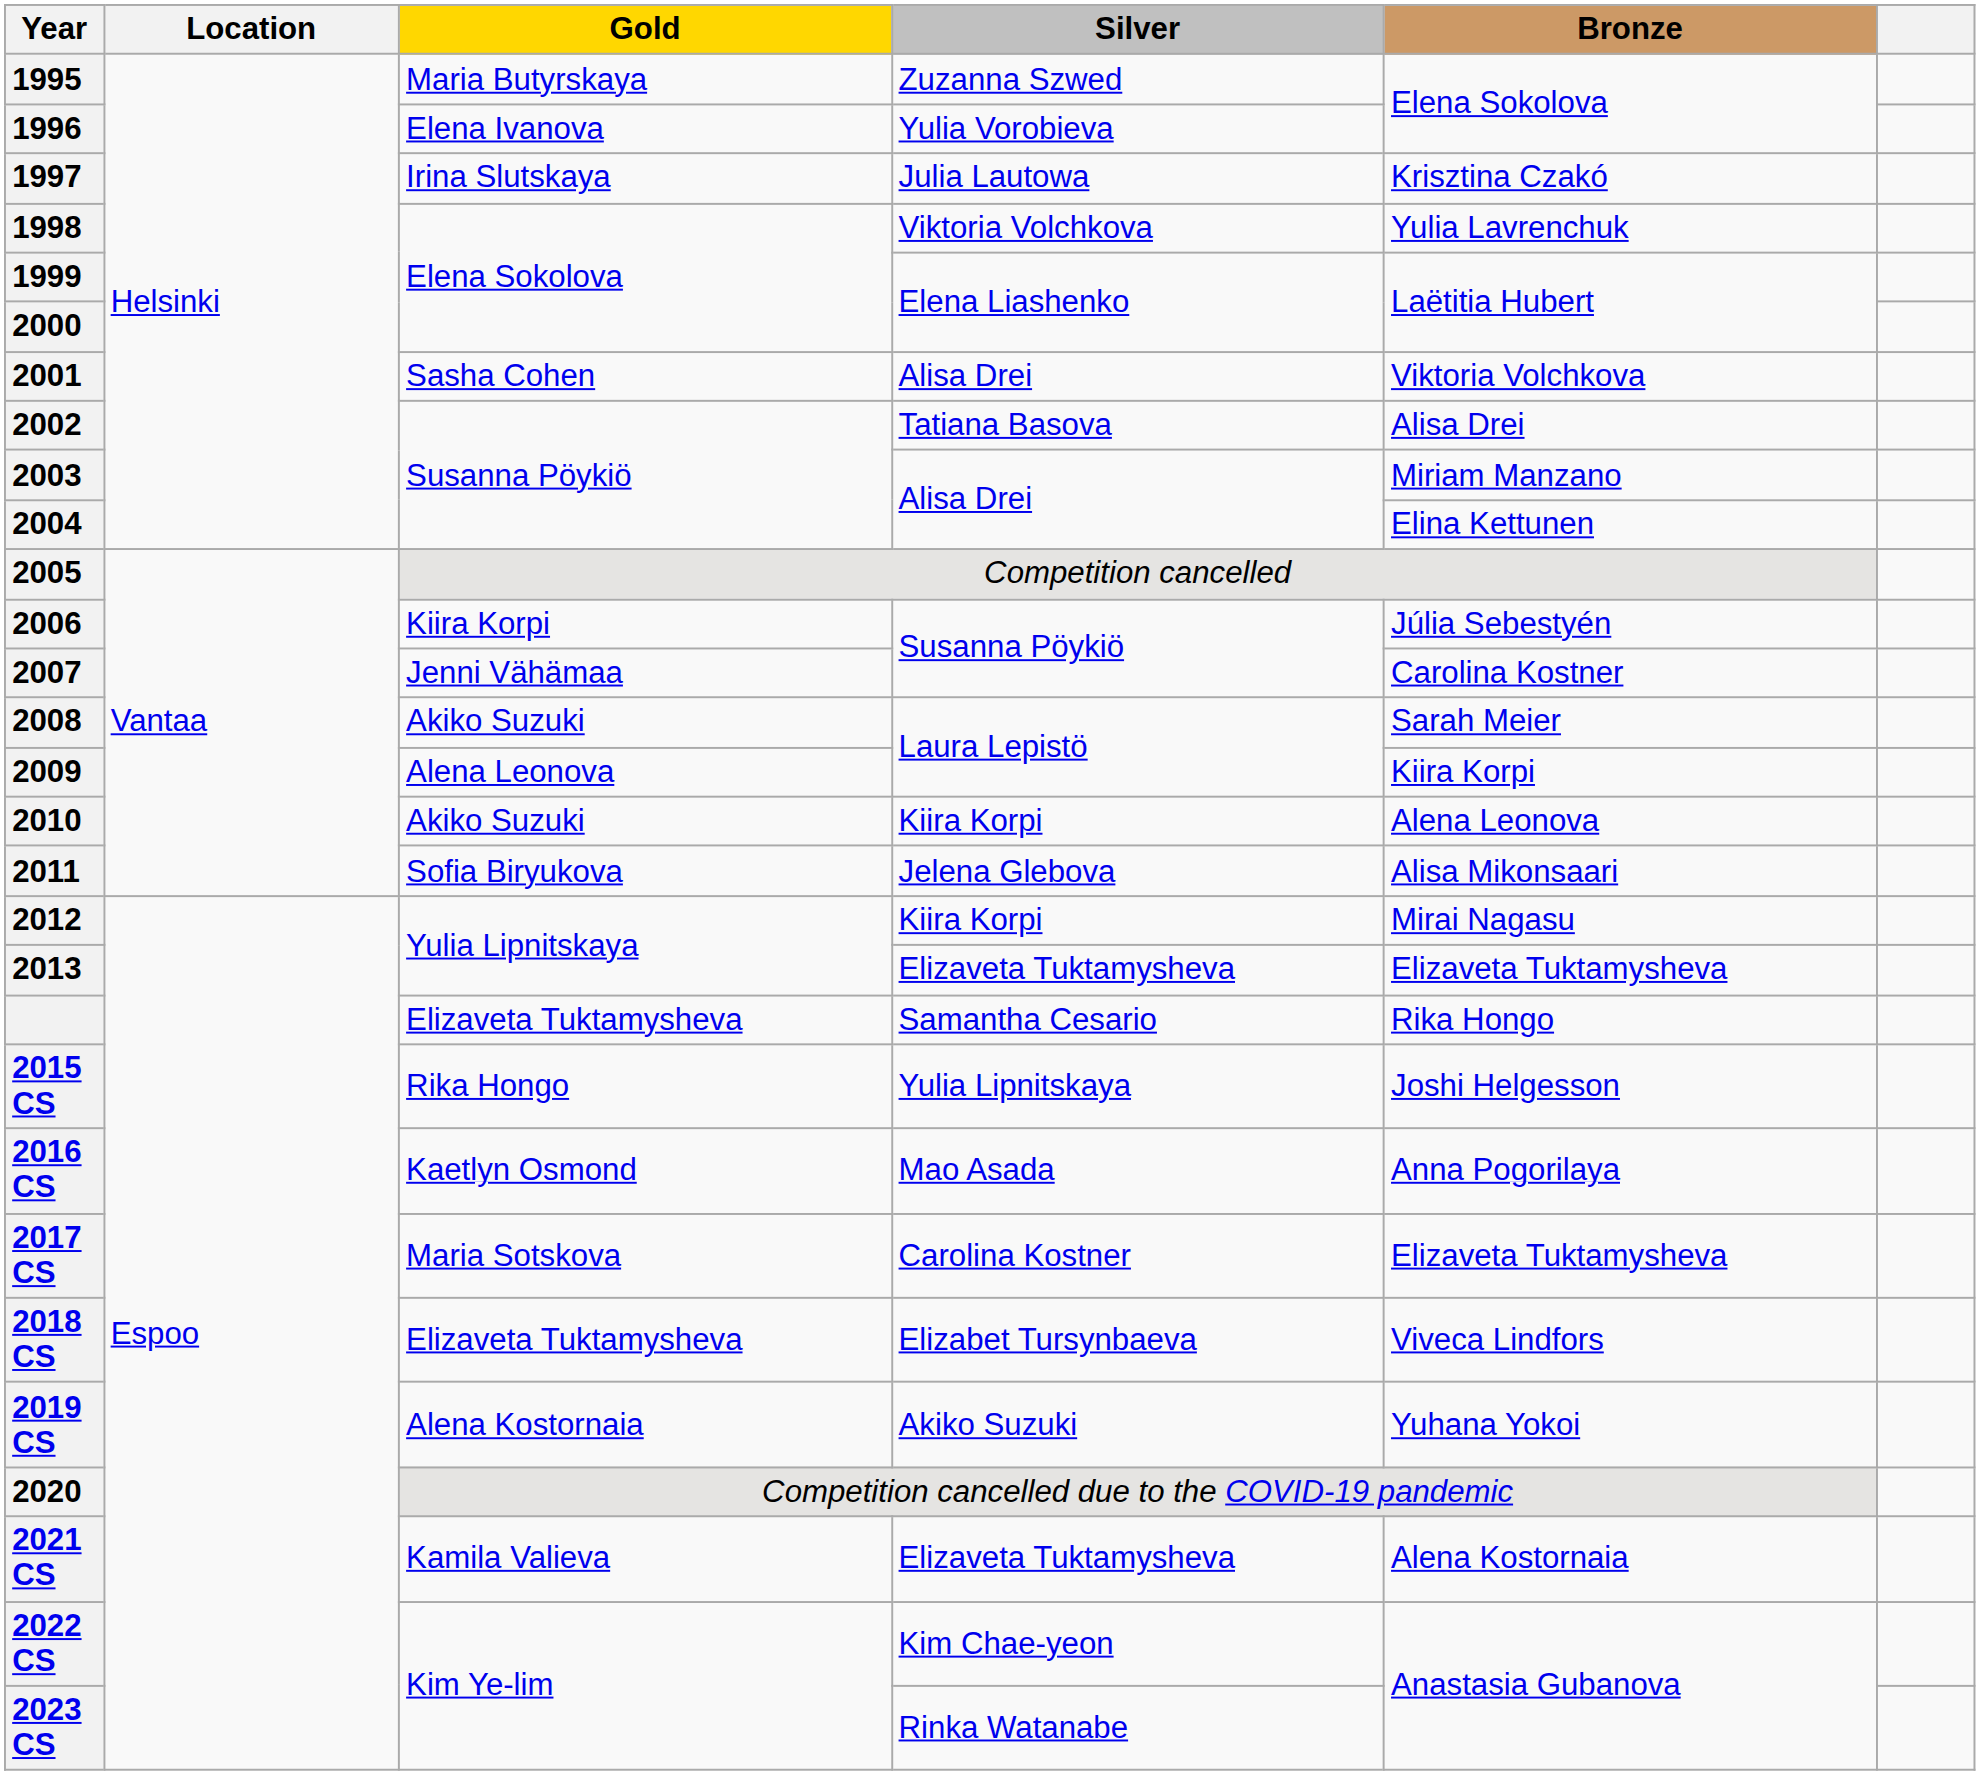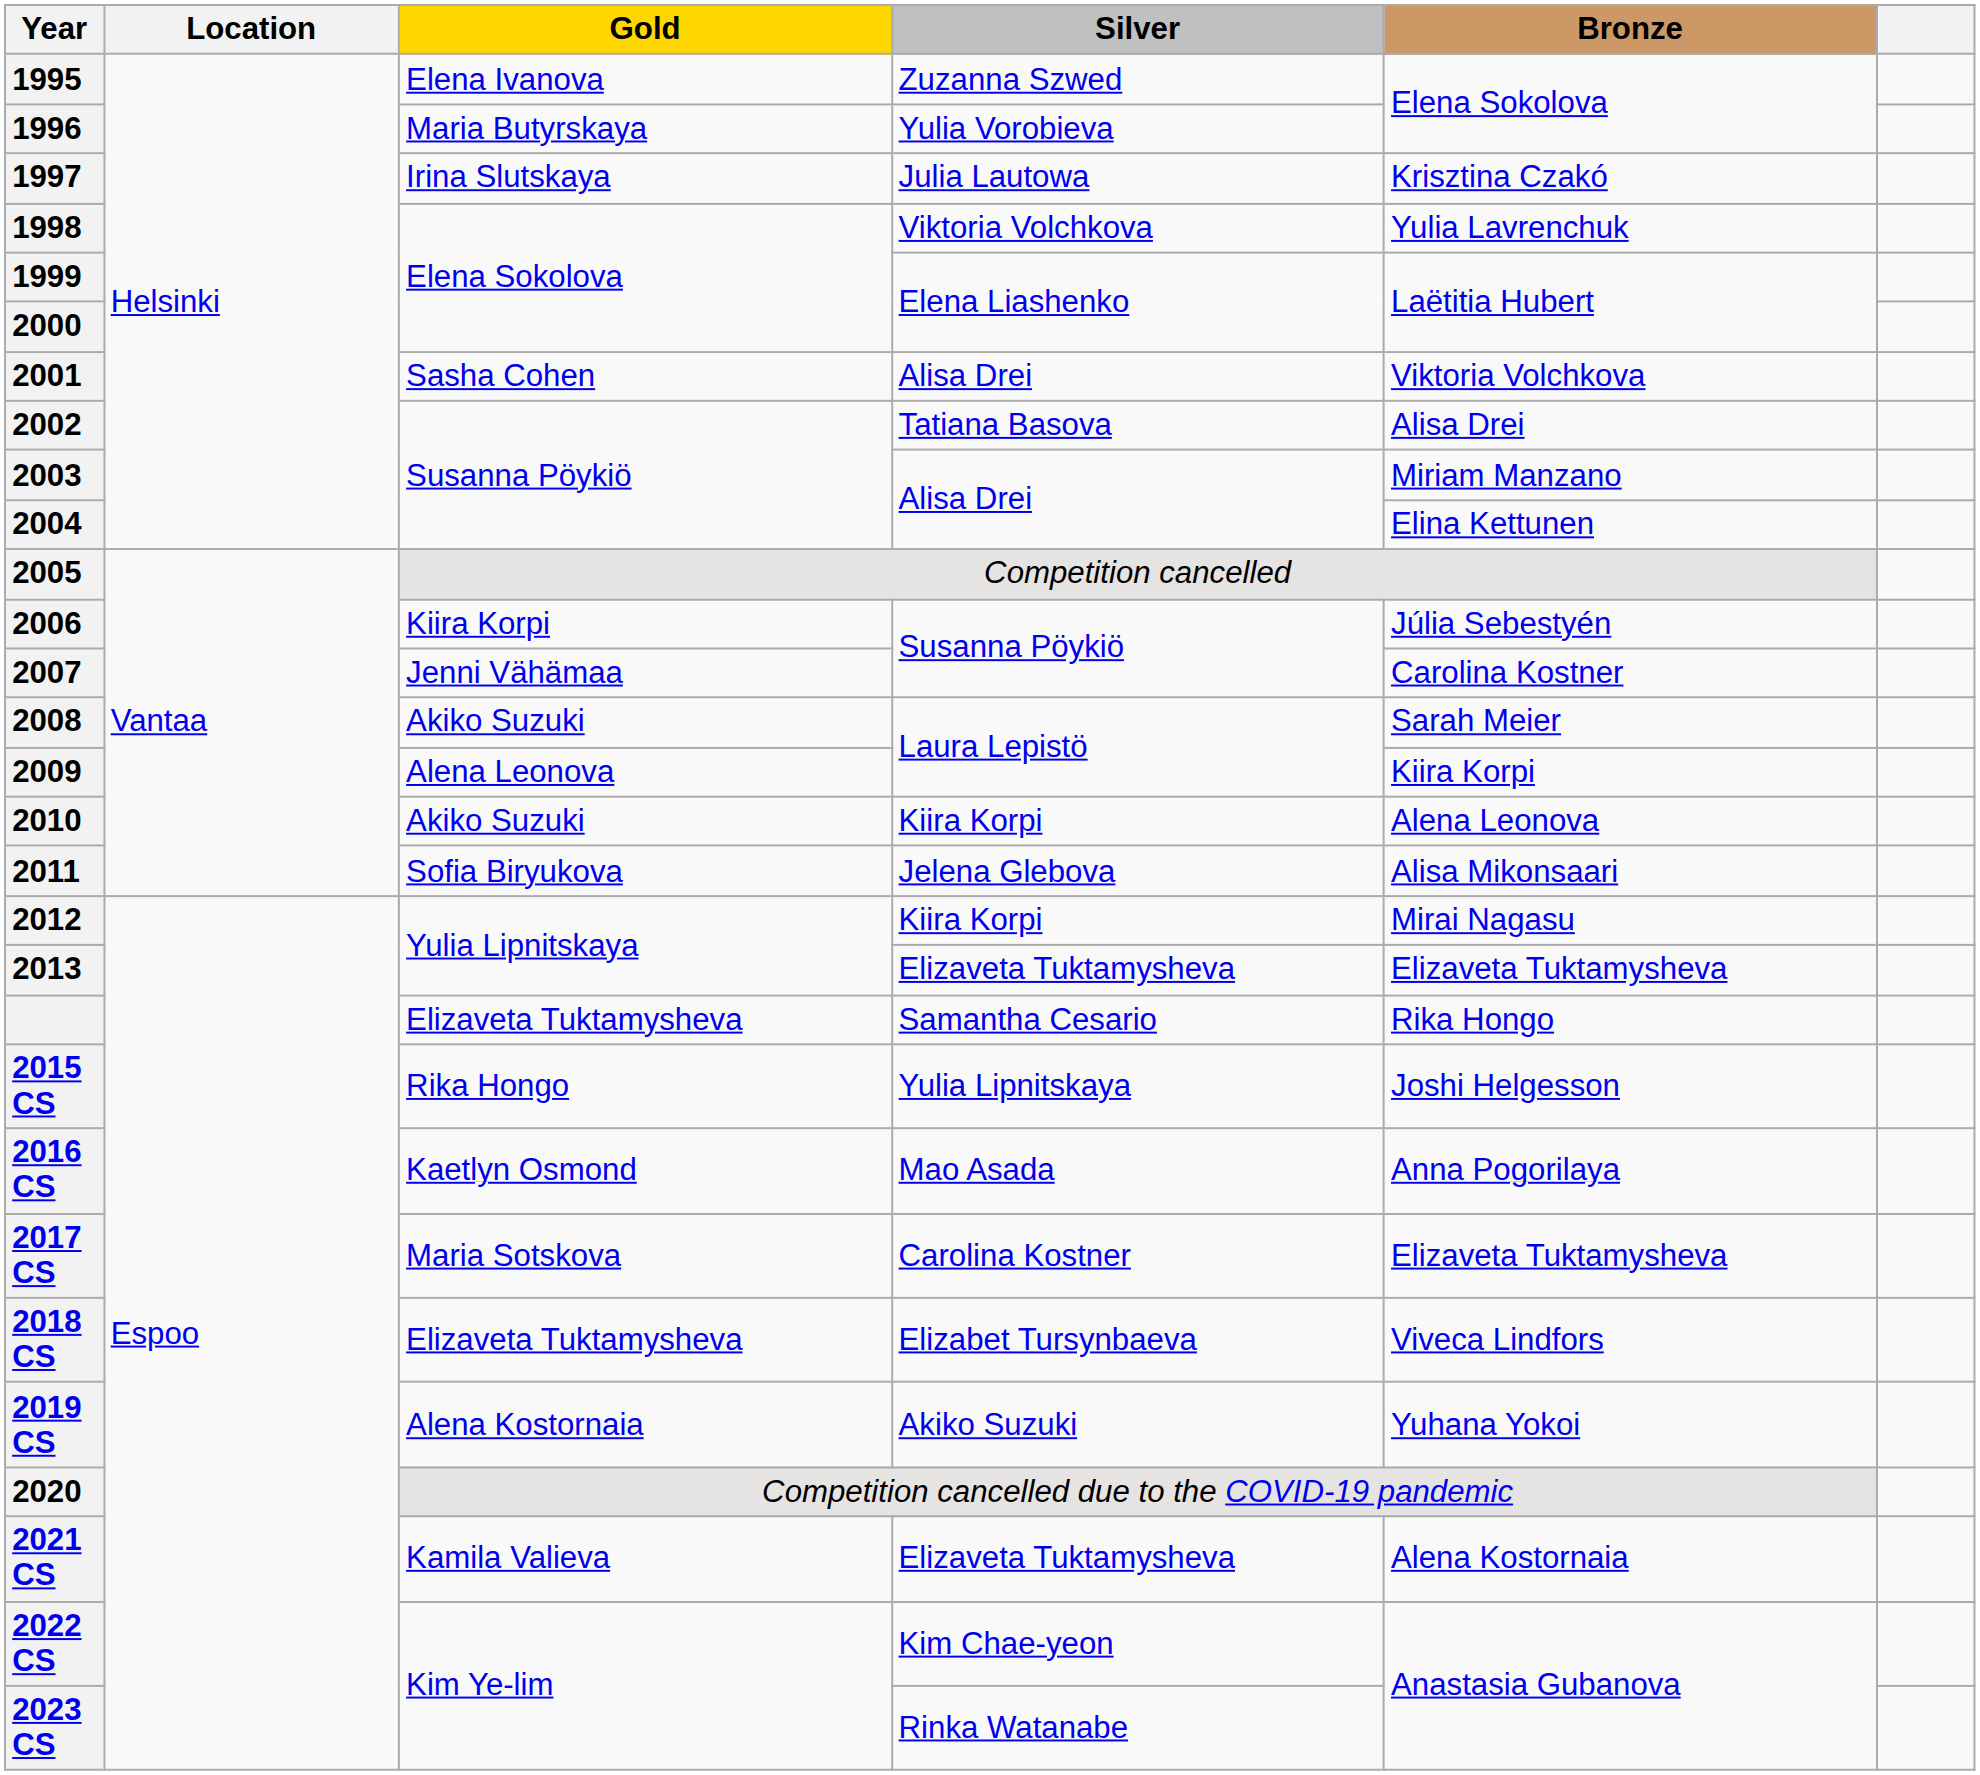1995 | Gold: Maria Butyrskaya -> Elena Ivanova
1996 | Gold: Elena Ivanova -> Maria Butyrskaya
